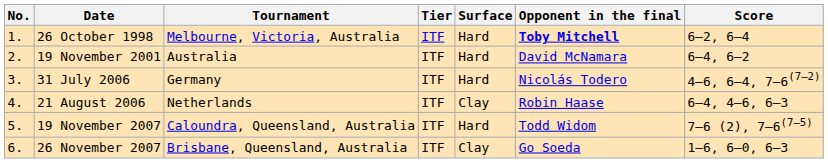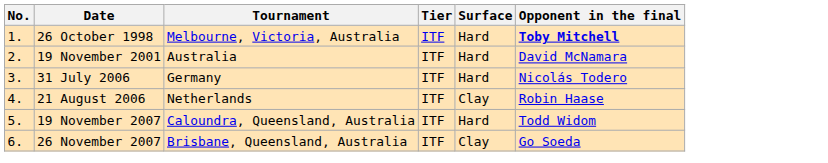- column: Score | 6–2, 6–4 | 6–4, 6–2 | 4–6, 6–4, 7–6(7–2) | 6–4, 4–6, 6–3 | 7–6 (2), 7–6(7–5) | 1–6, 6–0, 6–3
